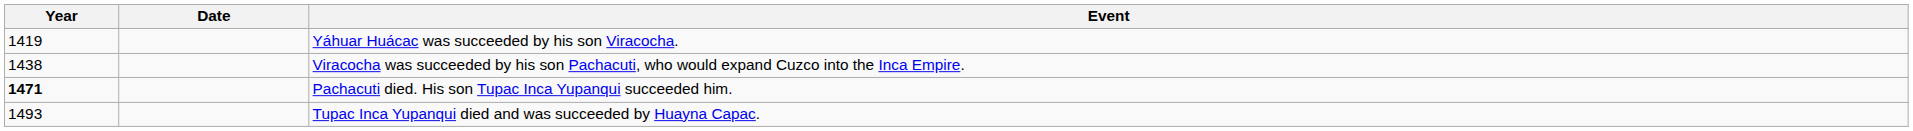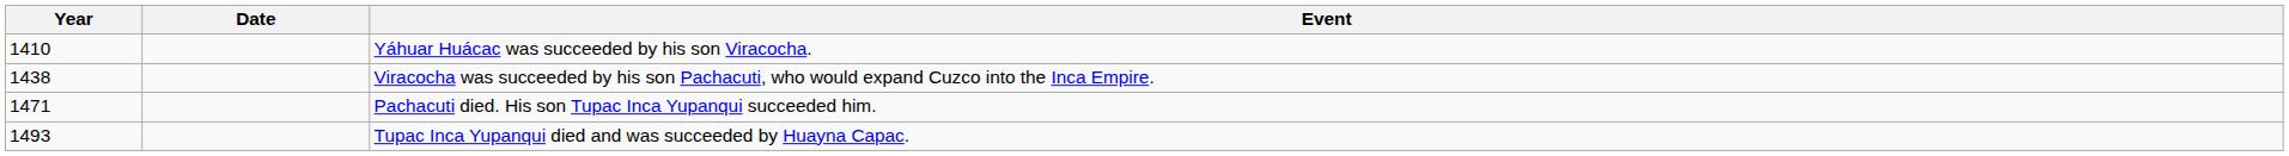Yáhuar Huácac was succeeded by his son Viracocha. | Year: 1419 -> 1410
Pachacuti died. His son Tupac Inca Yupanqui succeeded him. | Year: bold -> normal
